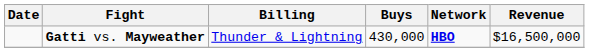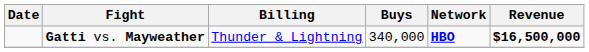Gatti vs. Mayweather | Buys: 430,000 -> 340,000
Gatti vs. Mayweather | Revenue: normal -> bold
